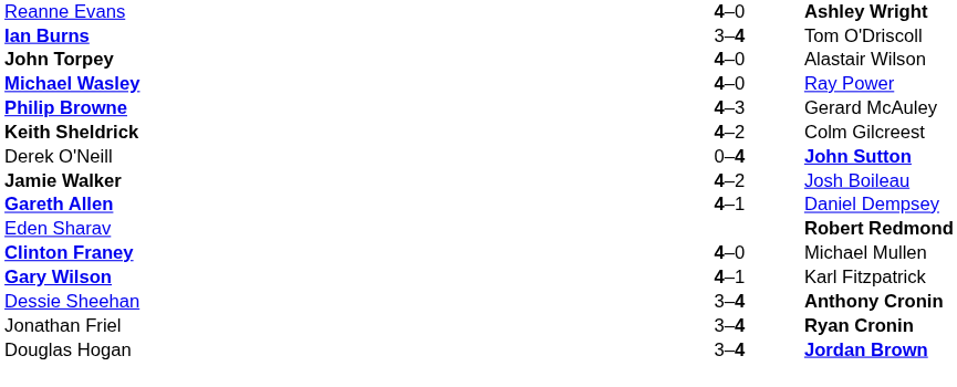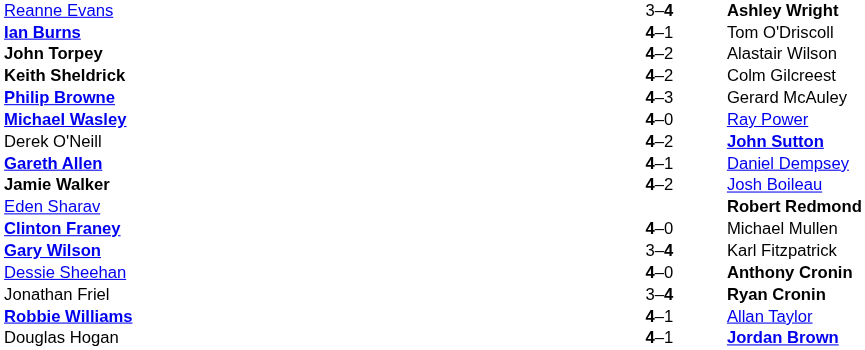Reanne Evans | column 2: 4–0 -> 3–4
Ian Burns | column 2: 3–4 -> 4–1
John Torpey | column 2: 4–0 -> 4–2
rows swapped: Michael Wasley <-> Keith Sheldrick
Derek O'Neill | column 2: 0–4 -> 4–2
rows swapped: Gareth Allen <-> Jamie Walker
Gary Wilson | column 2: 4–1 -> 3–4
Dessie Sheehan | column 2: 3–4 -> 4–0
+ row: Robbie Williams | 4–1 | Allan Taylor
Douglas Hogan | column 2: 3–4 -> 4–1
